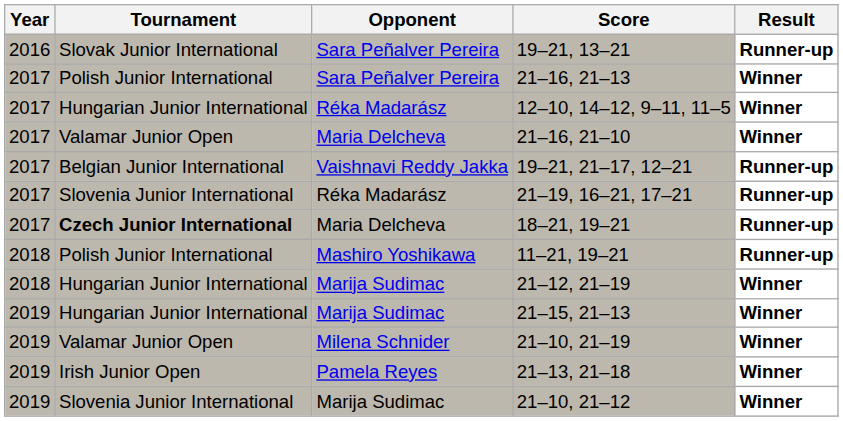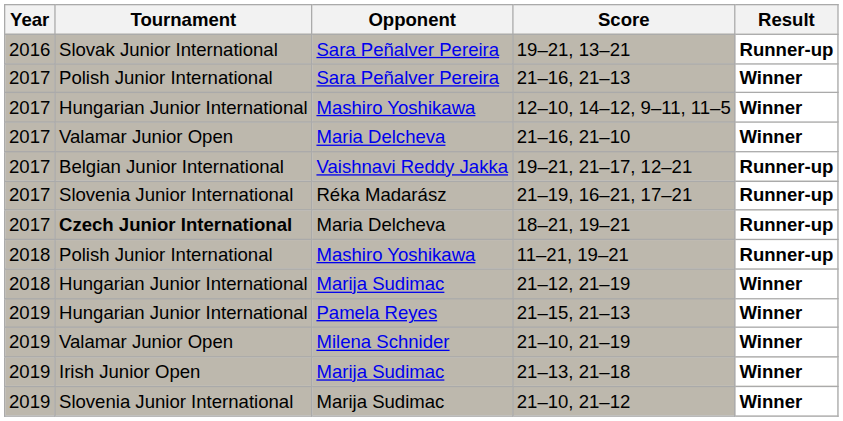12–10, 14–12, 9–11, 11–5 | Opponent: Réka Madarász -> Mashiro Yoshikawa
21–15, 21–13 | Opponent: Marija Sudimac -> Pamela Reyes
21–13, 21–18 | Opponent: Pamela Reyes -> Marija Sudimac
